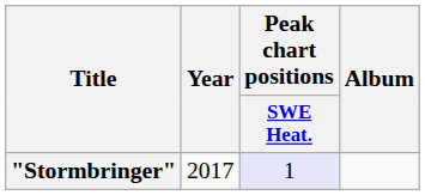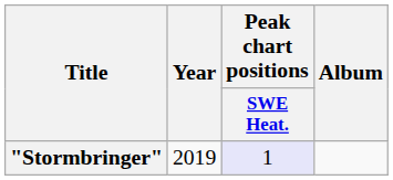"Stormbringer" | Year: 2017 -> 2019
